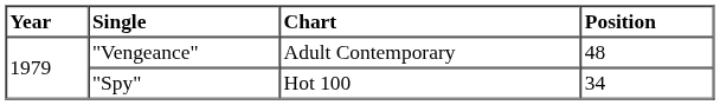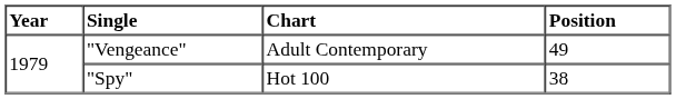"Vengeance" | Position: 48 -> 49
"Spy" | Position: 34 -> 38
